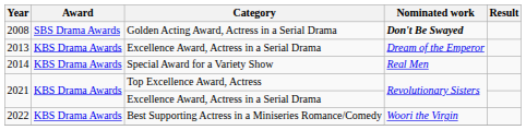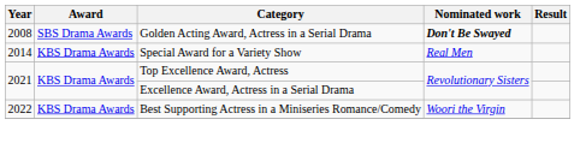- row: 2013 | KBS Drama Awards | Excellence Award, Actress in a Serial Drama | Dream of the Emperor
